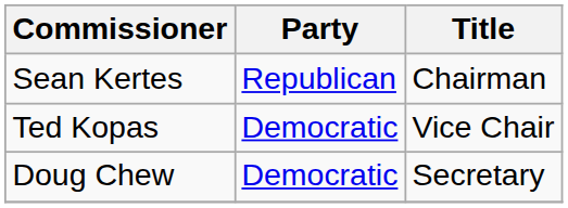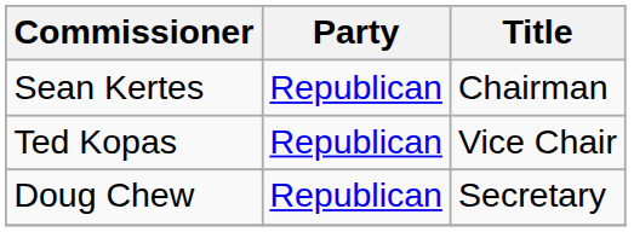Ted Kopas | Party: Democratic -> Republican
Doug Chew | Party: Democratic -> Republican
